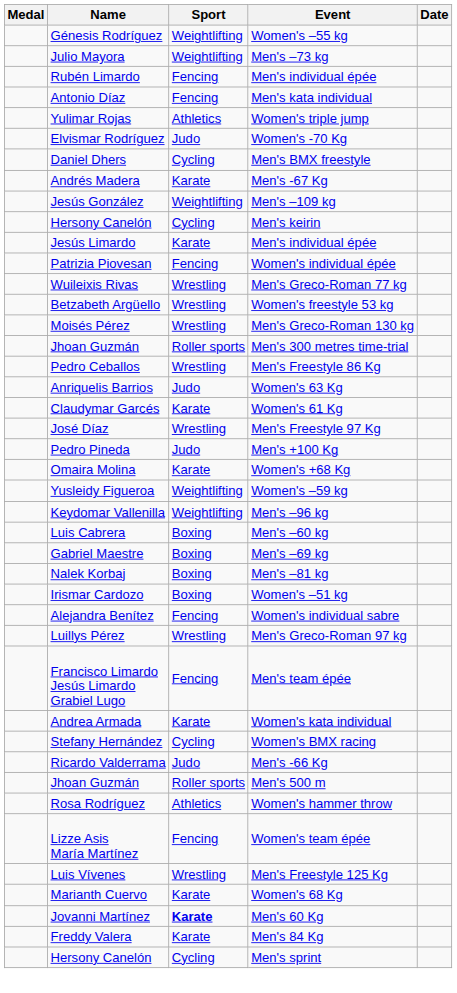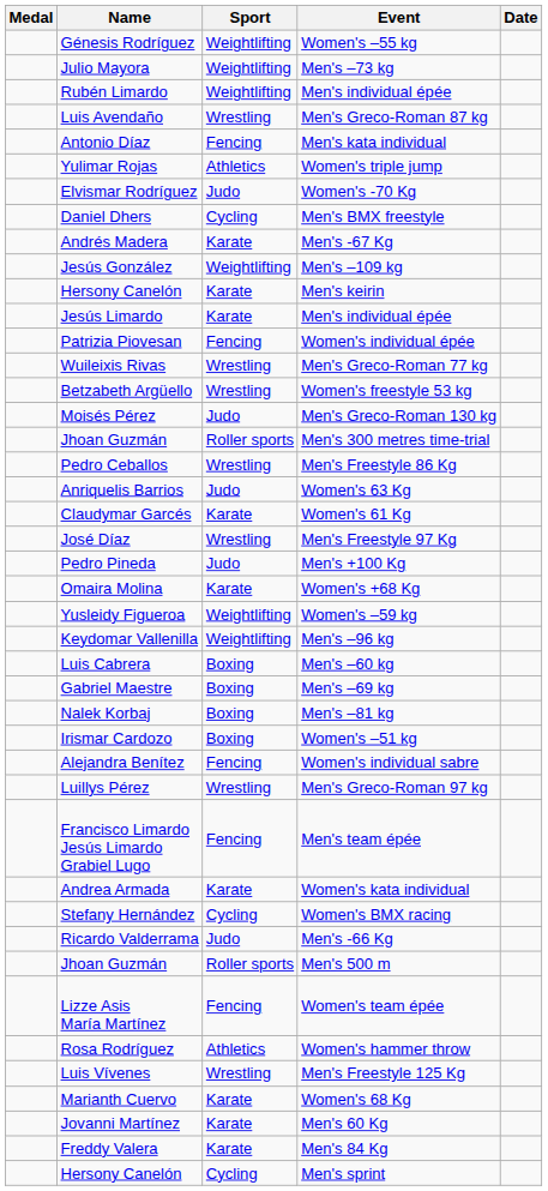Rubén Limardo / Men's individual épée | Sport: Fencing -> Weightlifting
+ row: Luis Avendaño | Wrestling | Men's Greco-Roman 87 kg
Men's keirin | Sport: Cycling -> Karate
Men's Greco-Roman 130 kg | Sport: Wrestling -> Judo
rows swapped: Women's hammer throw <-> Women's team épée
Men's 60 Kg | Sport: bold -> normal
